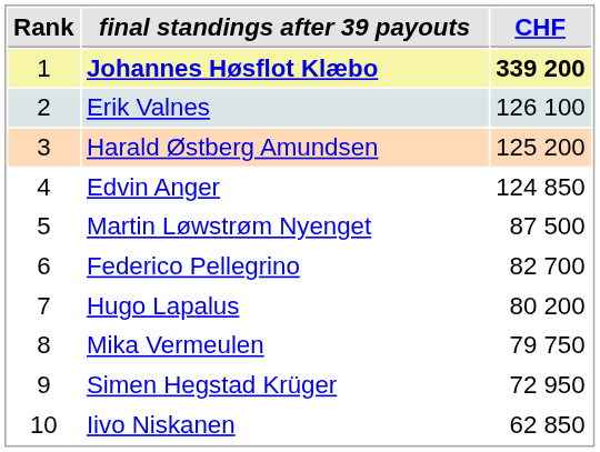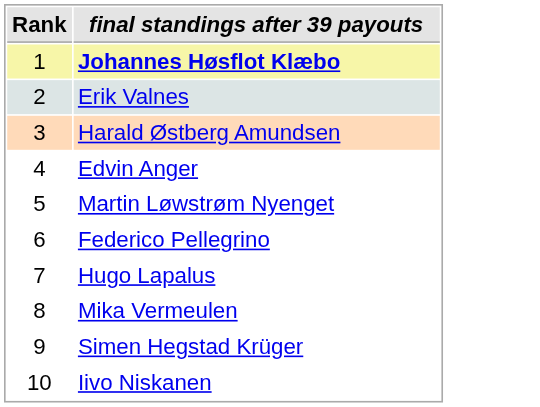- column: CHF | 339 200 | 126 100 | 125 200 | 124 850 | 87 500 | 82 700 | 80 200 | 79 750 | 72 950 | 62 850
